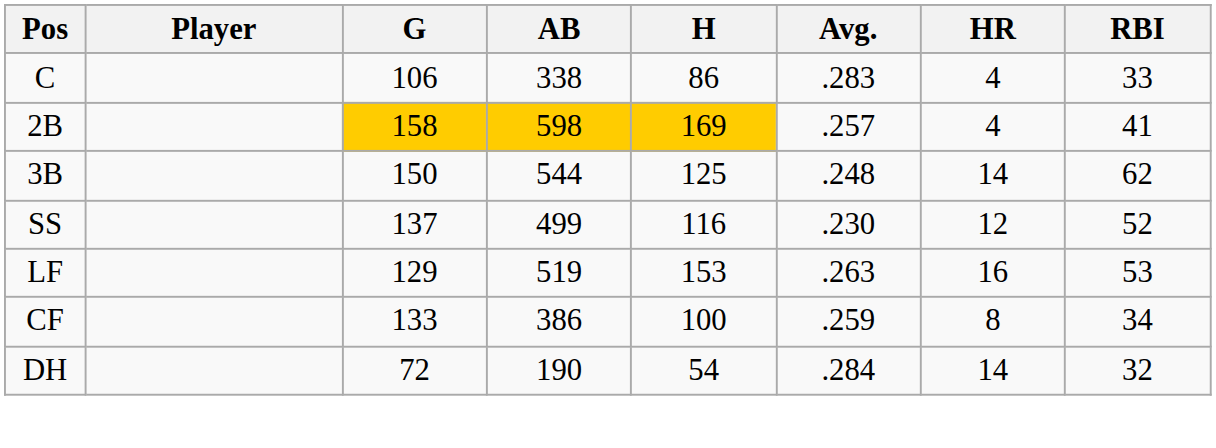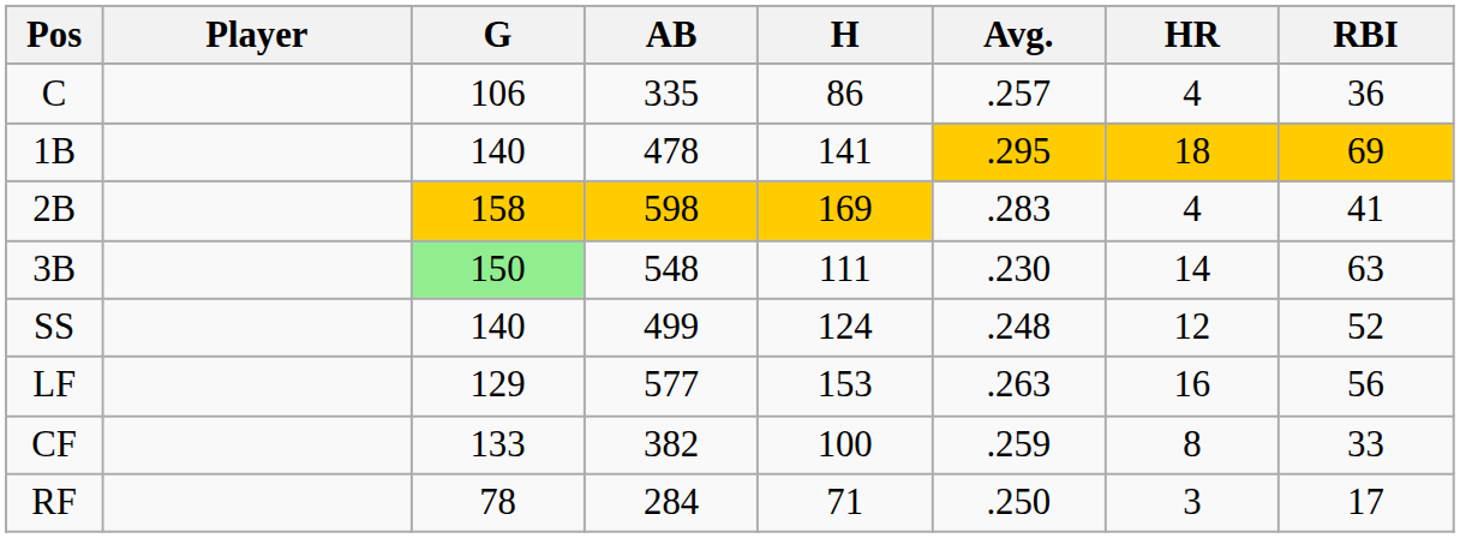C | AB: 338 -> 335
C | Avg.: .283 -> .257
C | RBI: 33 -> 36
+ row: 1B | 140 | 478 | 141 | .295 | 18 | 69
2B | Avg.: .257 -> .283
3B | G: no background -> lightgreen background
3B | AB: 544 -> 548
3B | H: 125 -> 111
3B | Avg.: .248 -> .230
3B | RBI: 62 -> 63
SS | G: 137 -> 140
SS | H: 116 -> 124
SS | Avg.: .230 -> .248
LF | AB: 519 -> 577
LF | RBI: 53 -> 56
CF | AB: 386 -> 382
CF | RBI: 34 -> 33
+ row: RF | 78 | 284 | 71 | .250 | 3 | 17
- row: DH | 72 | 190 | 54 | .284 | 14 | 32
